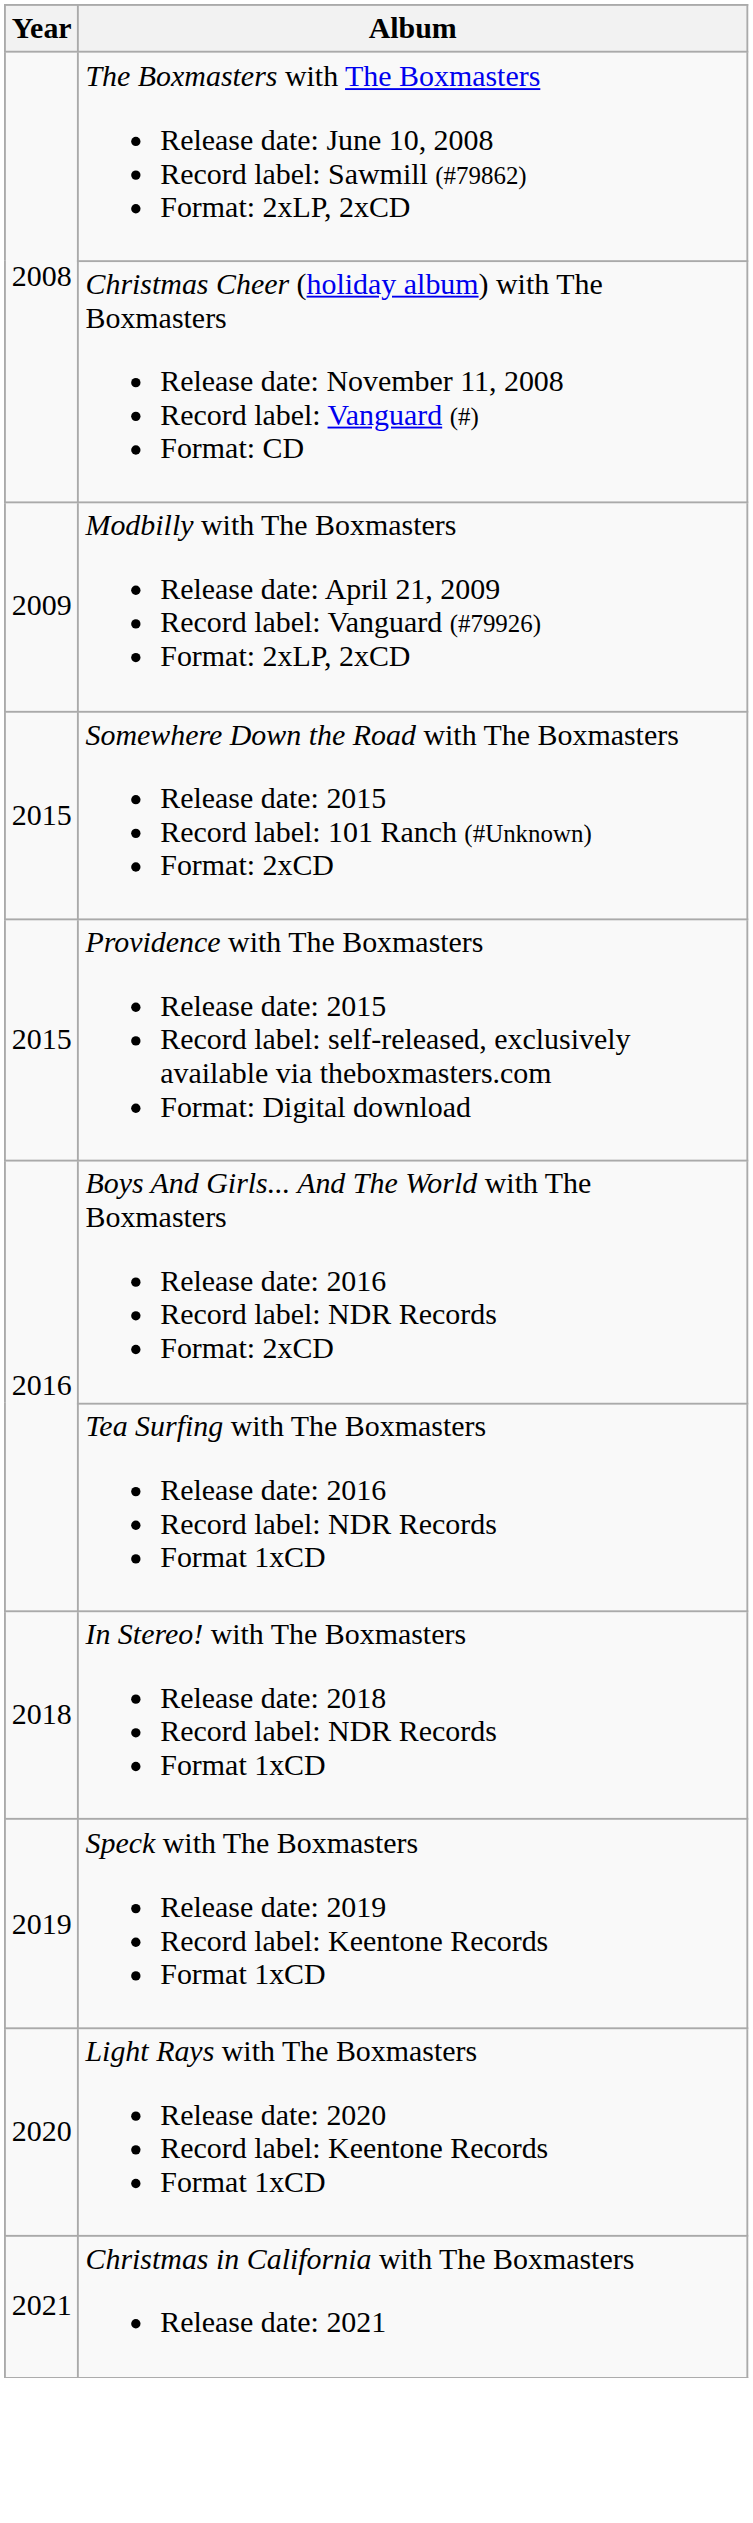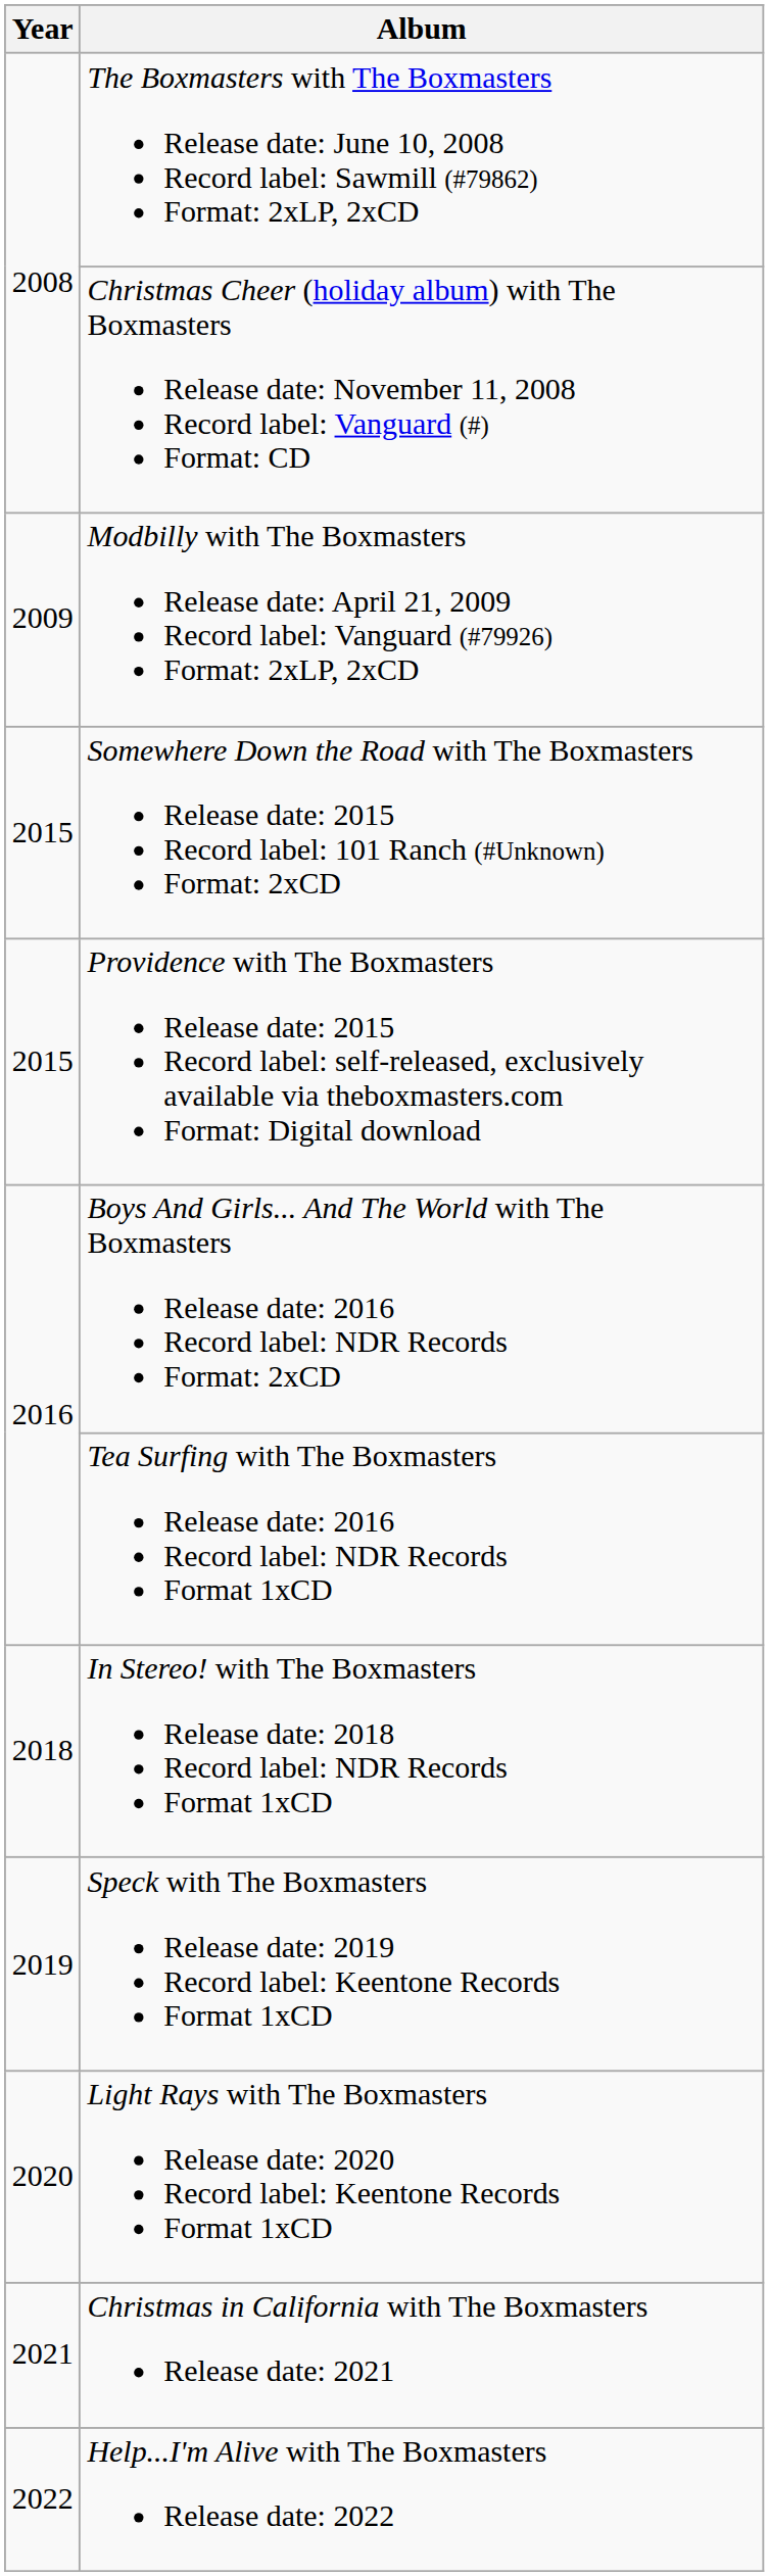+ row: 2022 | Help...I'm Alive with The Boxmasters Release date: 2022
